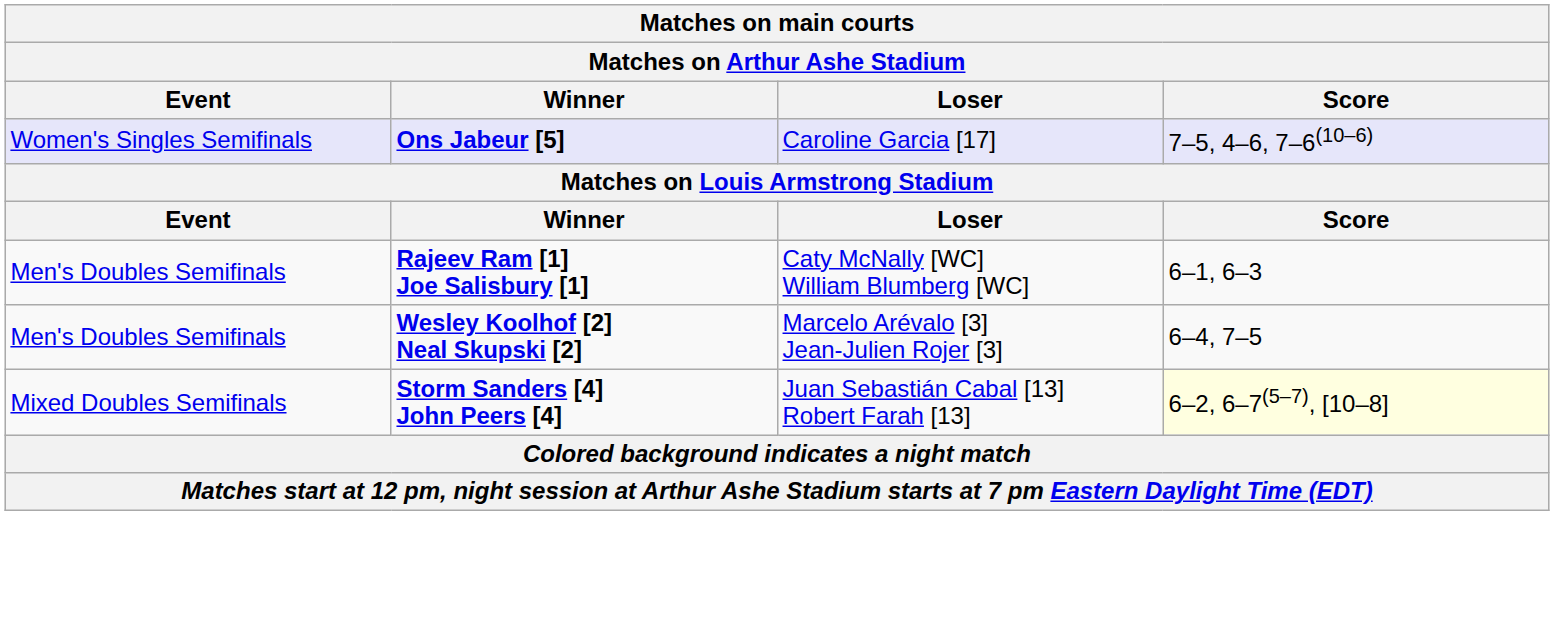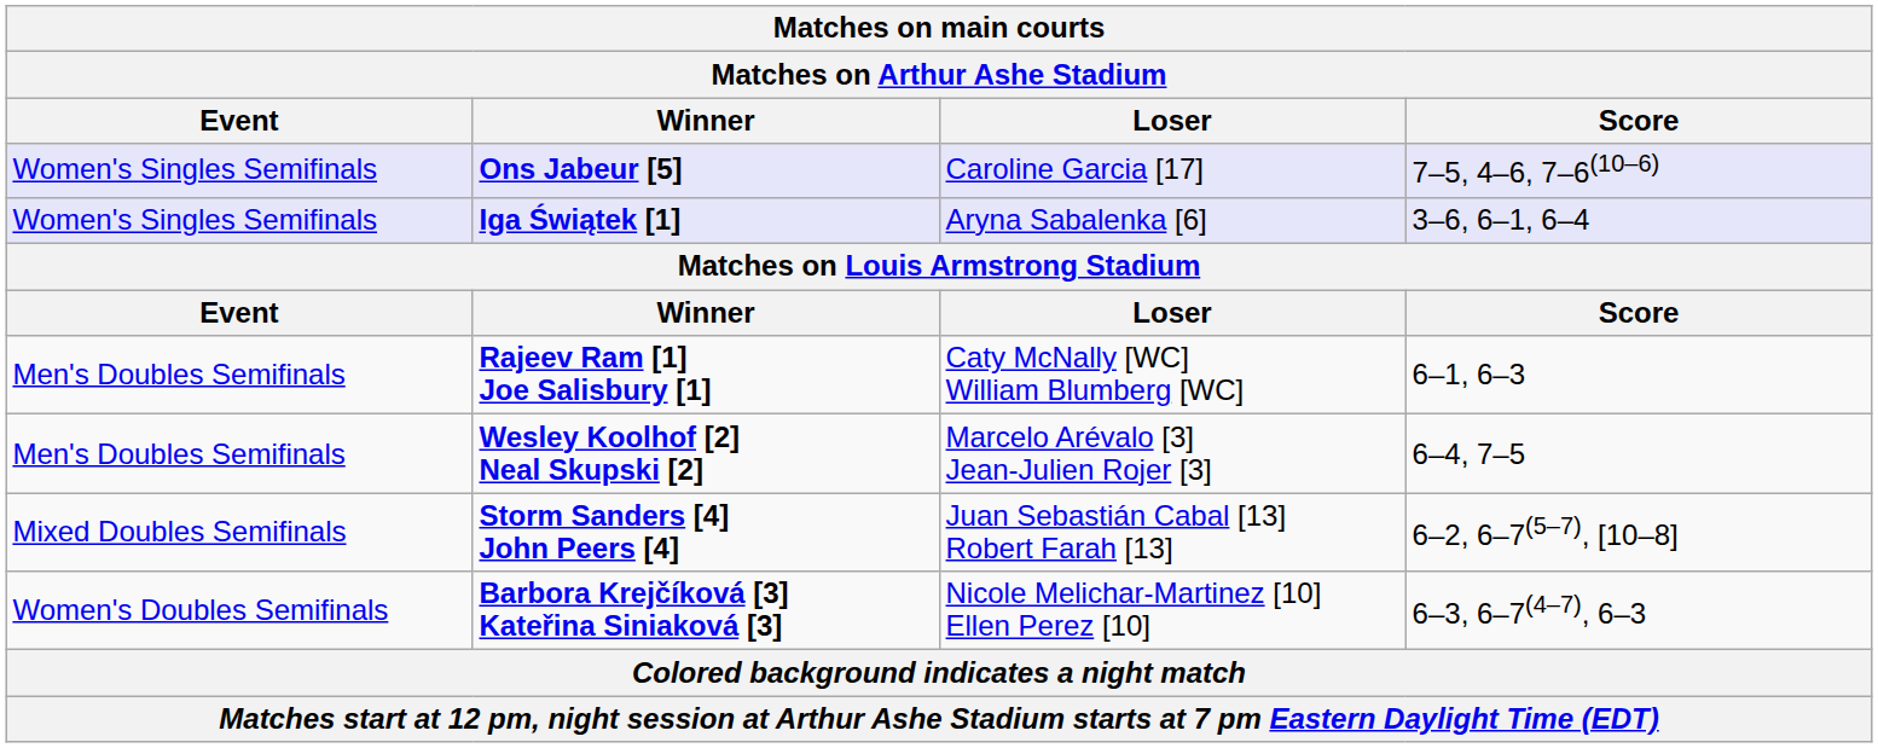+ row: Women's Singles Semifinals | Iga Świątek [1] | Aryna Sabalenka [6] | 3–6, 6–1, 6–4
Storm Sanders [4] John Peers [4] | Score: lightyellow background -> no background
+ row: Women's Doubles Semifinals | Barbora Krejčíková [3] Kateřina Siniaková [3] | Nicole Melichar-Martinez [10] Ellen Perez [10] | 6–3, 6–7(4–7), 6–3
